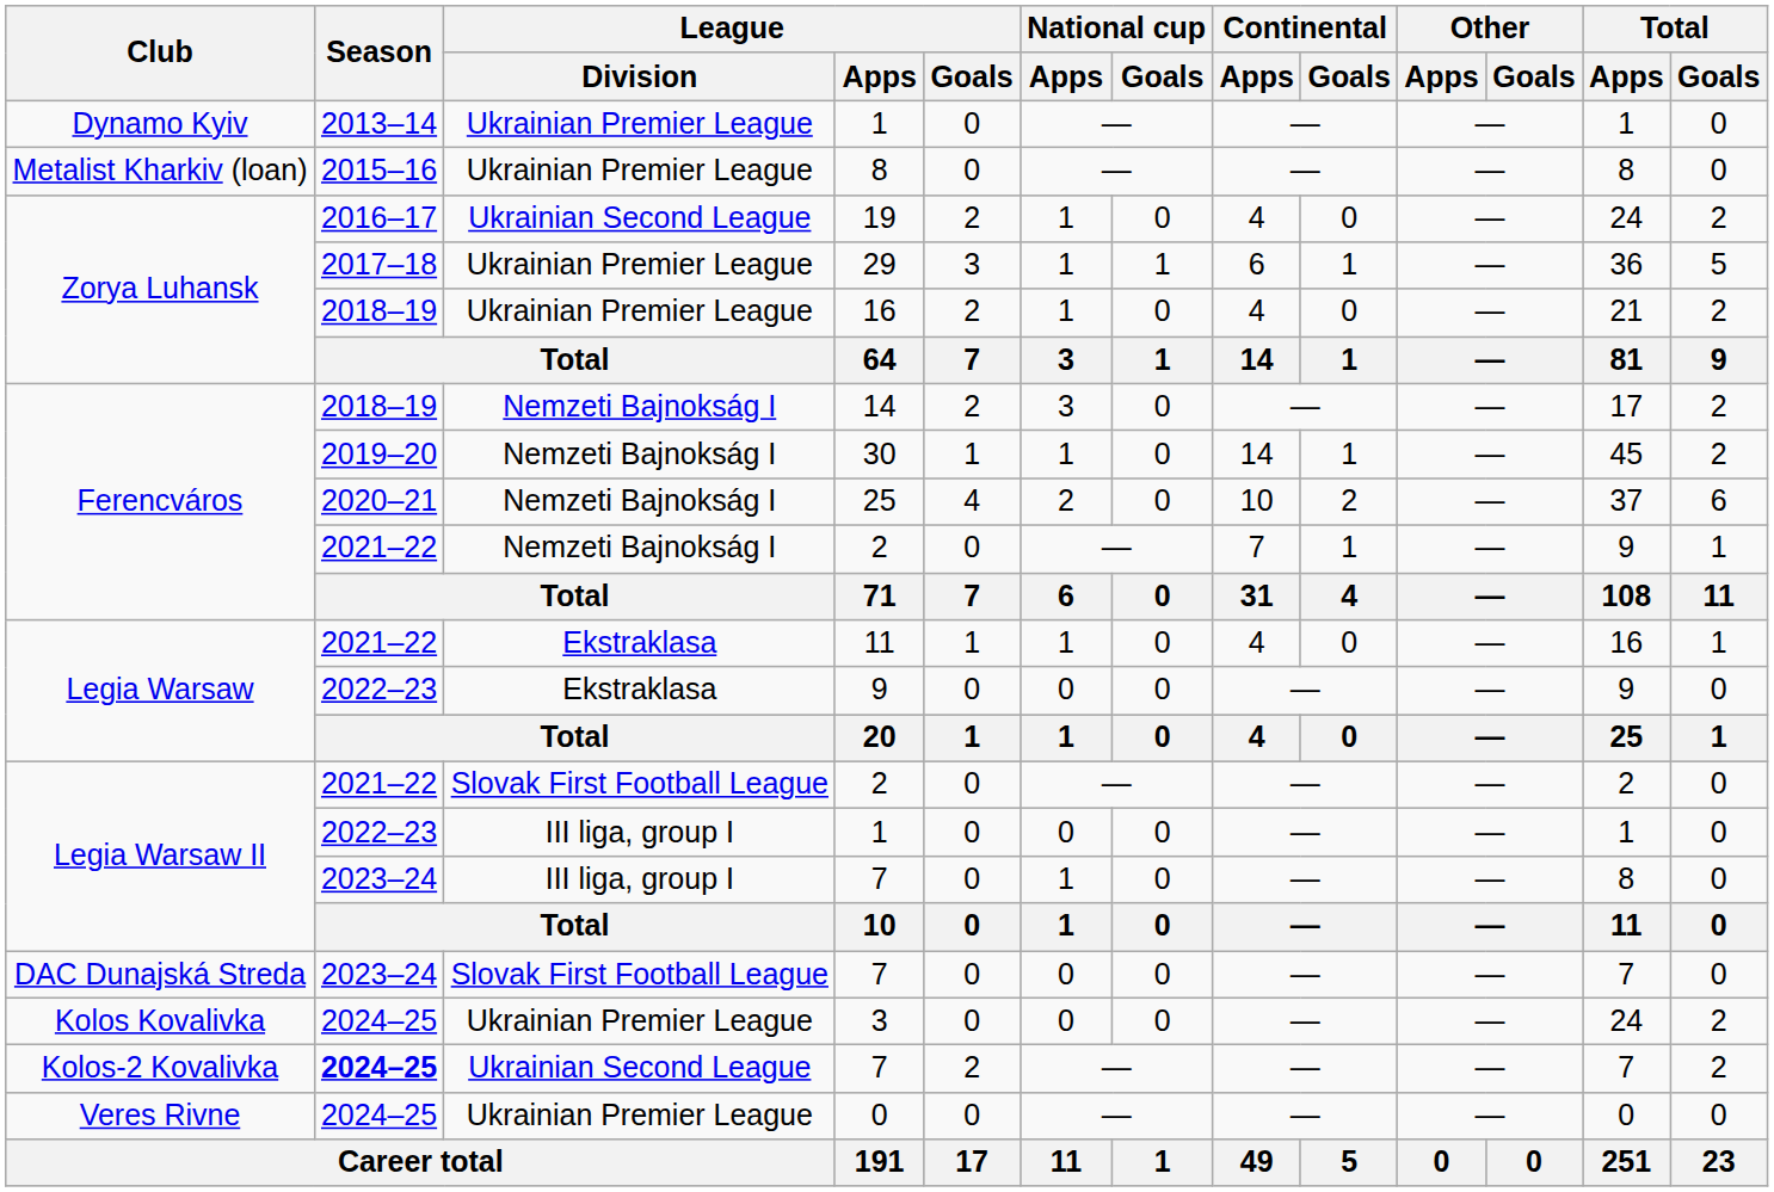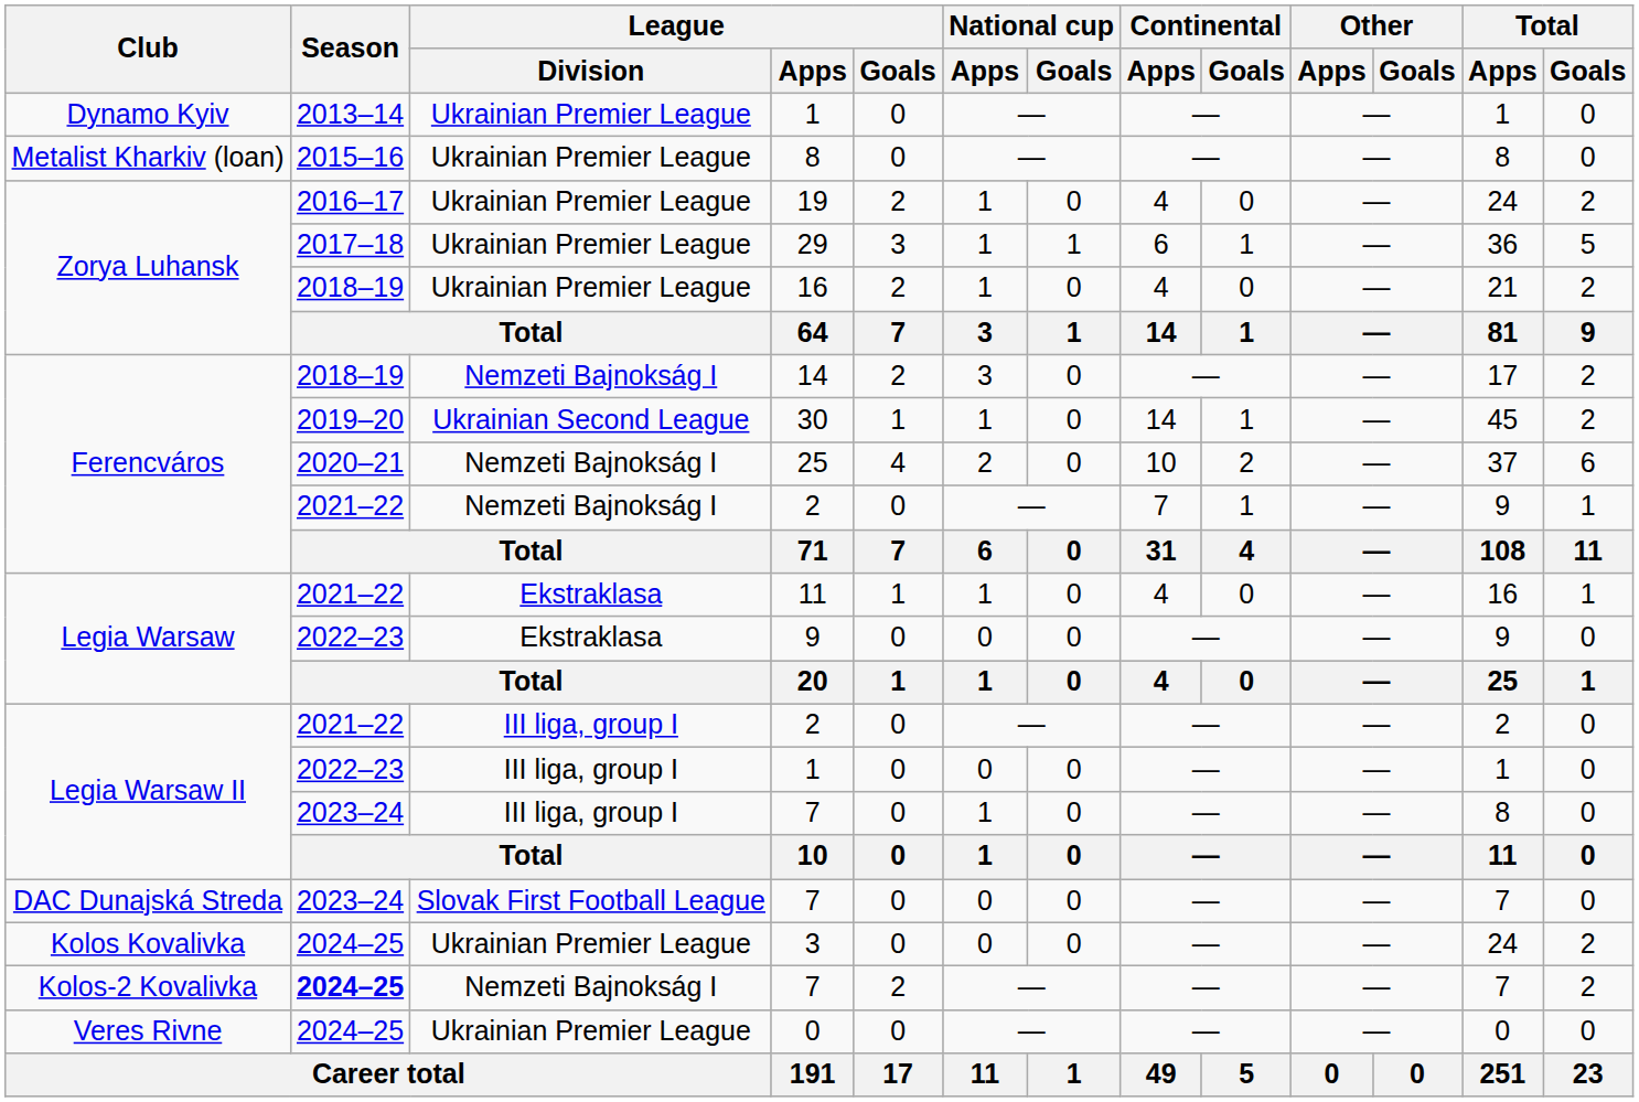19 | League / Division: Ukrainian Second League -> Ukrainian Premier League
30 | League / Division: Nemzeti Bajnokság I -> Ukrainian Second League
Legia Warsaw II / 2 | League / Division: Slovak First Football League -> III liga, group I
Kolos-2 Kovalivka / 7 | League / Division: Ukrainian Second League -> Nemzeti Bajnokság I
